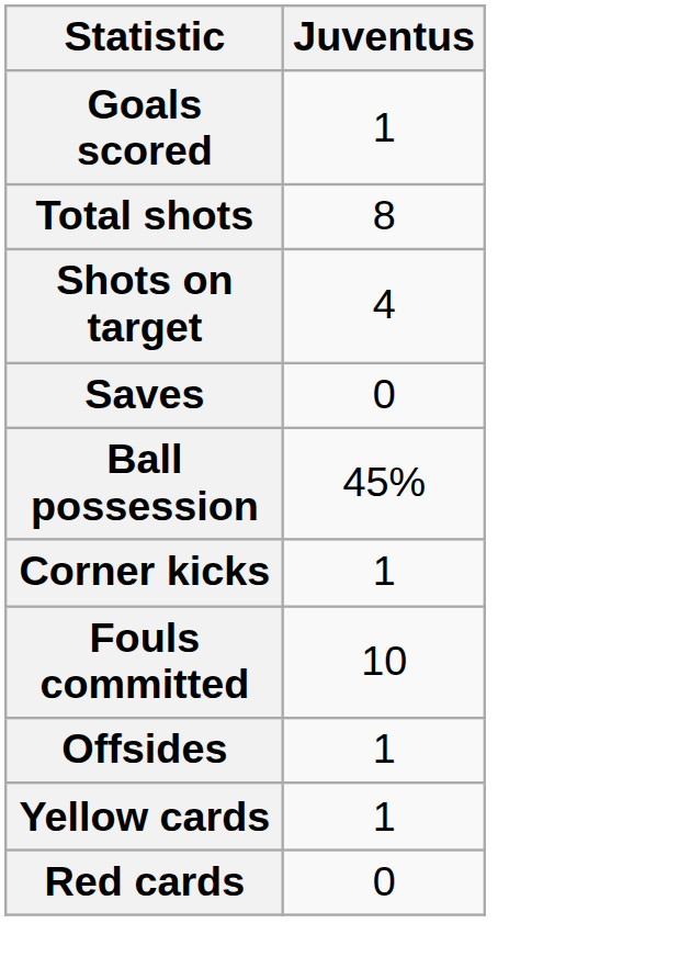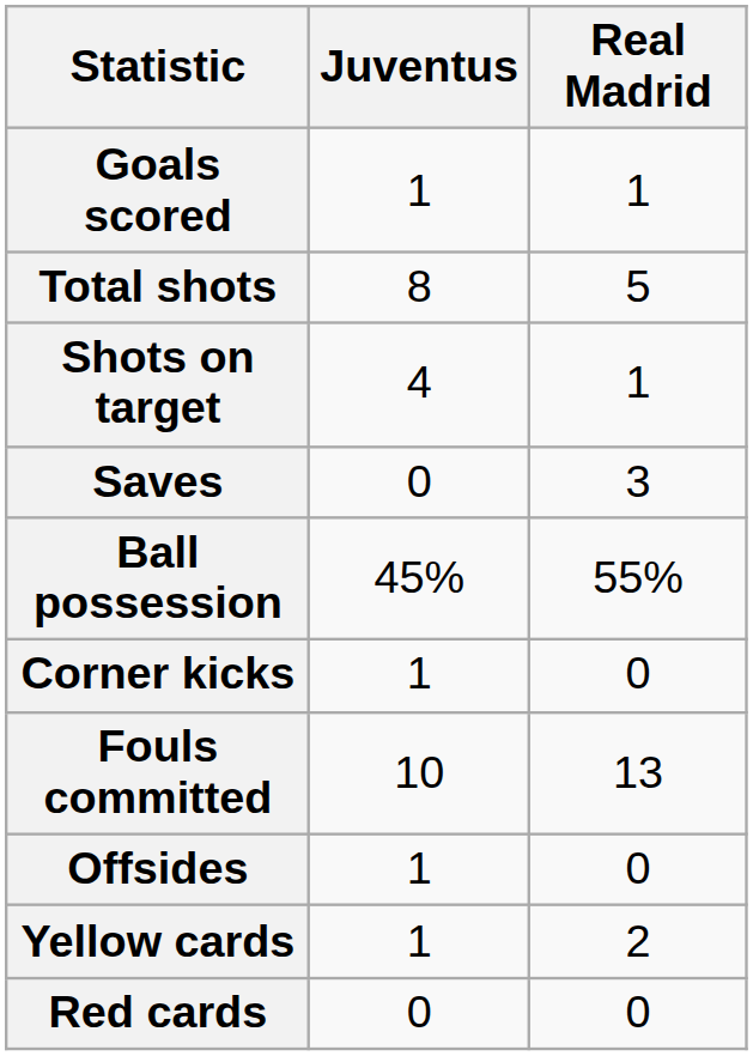+ column: Real Madrid | 1 | 5 | 1 | 3 | 55% | 0 | 13 | 0 | 2 | 0
